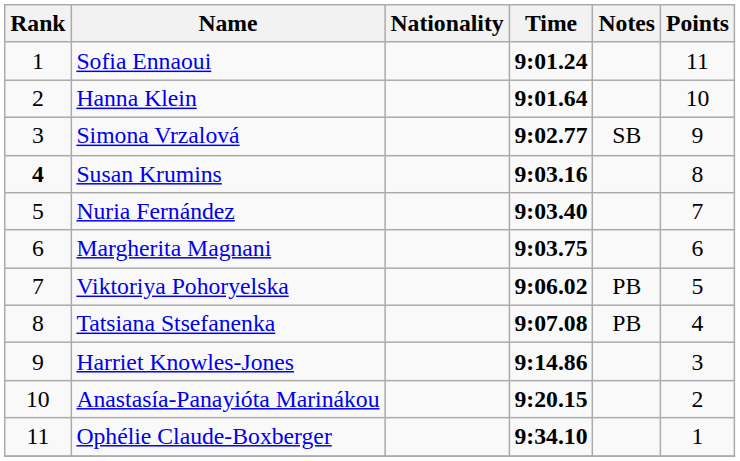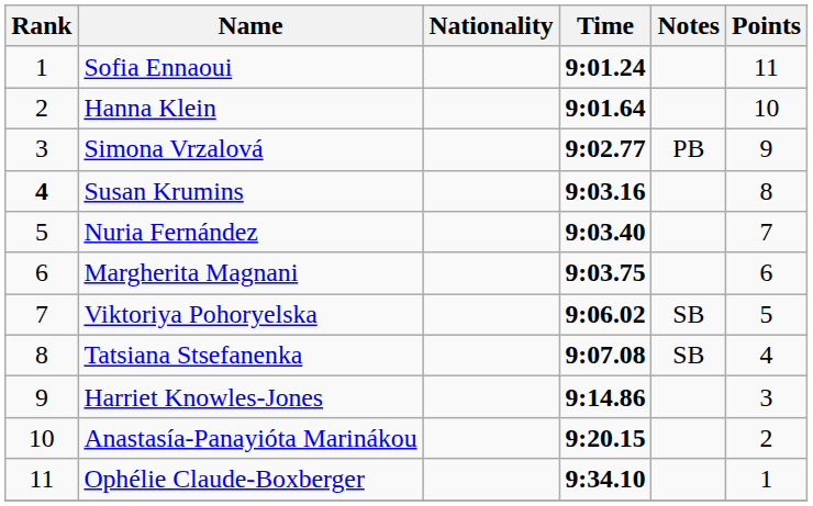Simona Vrzalová | Notes: SB -> PB
Viktoriya Pohoryelska | Notes: PB -> SB
Tatsiana Stsefanenka | Notes: PB -> SB
